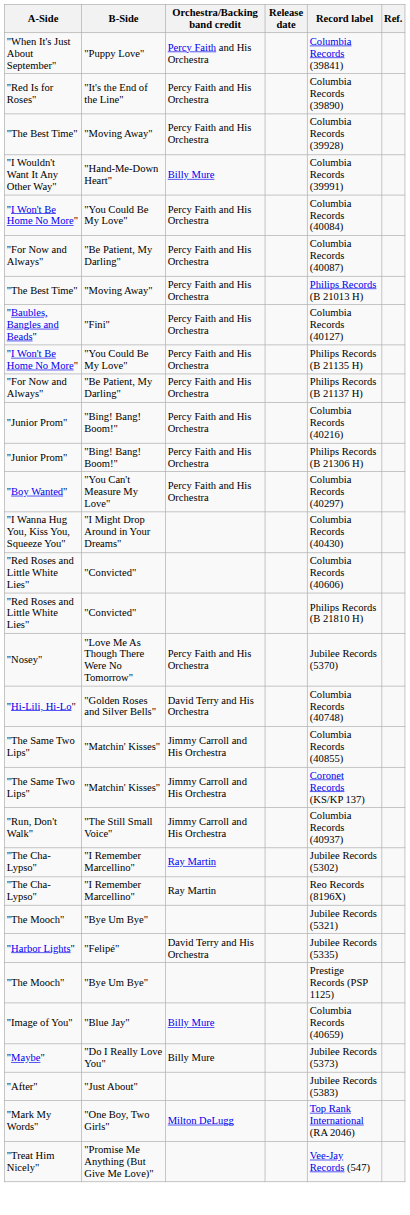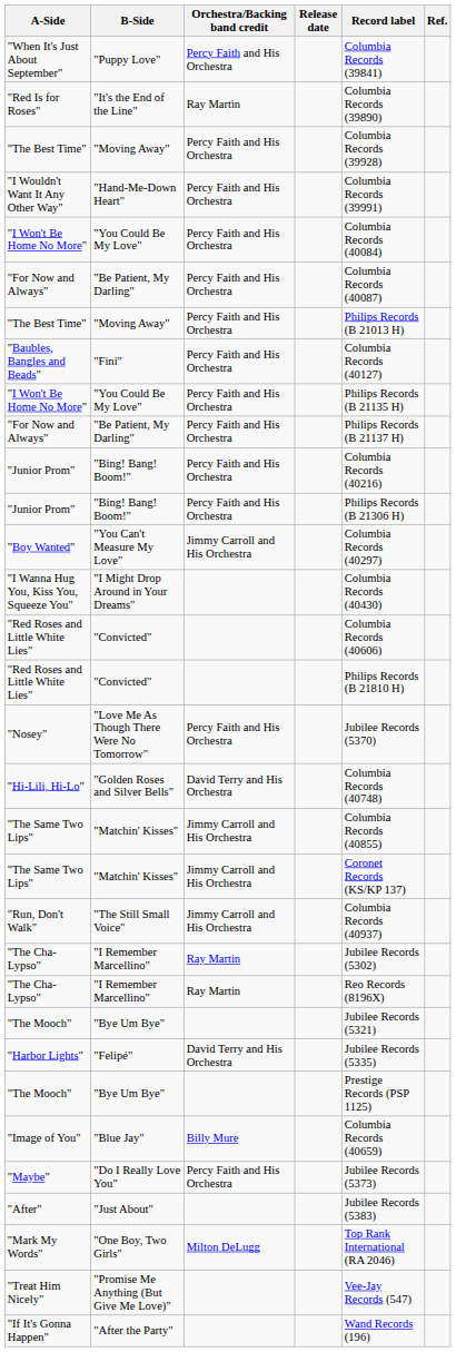"Red Is for Roses" | Orchestra/Backing band credit: Percy Faith and His Orchestra -> Ray Martin
"I Wouldn't Want It Any Other Way" | Orchestra/Backing band credit: Billy Mure -> Percy Faith and His Orchestra
"Boy Wanted" | Orchestra/Backing band credit: Percy Faith and His Orchestra -> Jimmy Carroll and His Orchestra
"Maybe" | Orchestra/Backing band credit: Billy Mure -> Percy Faith and His Orchestra
+ row: "If It's Gonna Happen" | "After the Party" | Wand Records (196)
